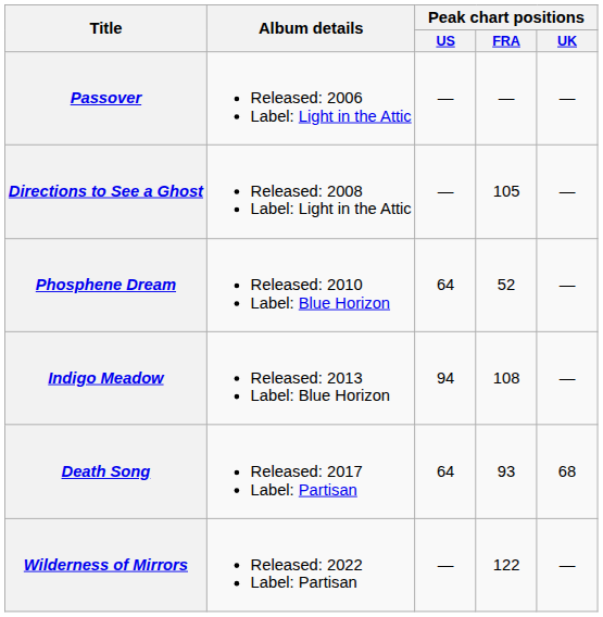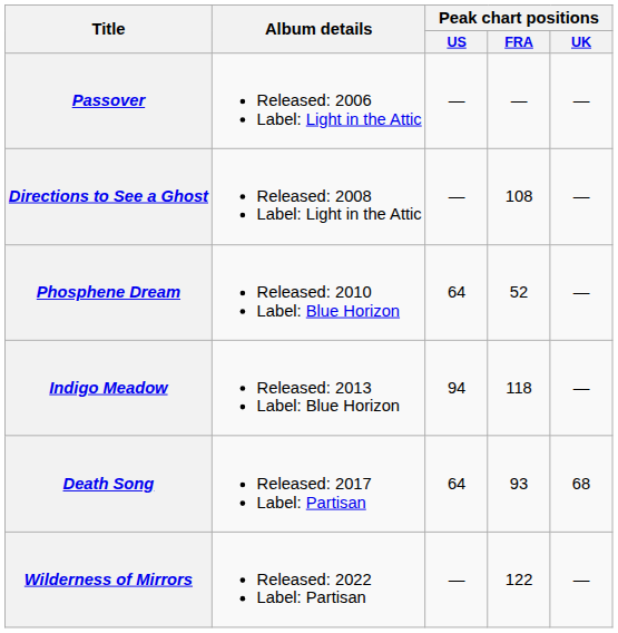Directions to See a Ghost | Peak chart positions / FRA: 105 -> 108
Indigo Meadow | Peak chart positions / FRA: 108 -> 118
